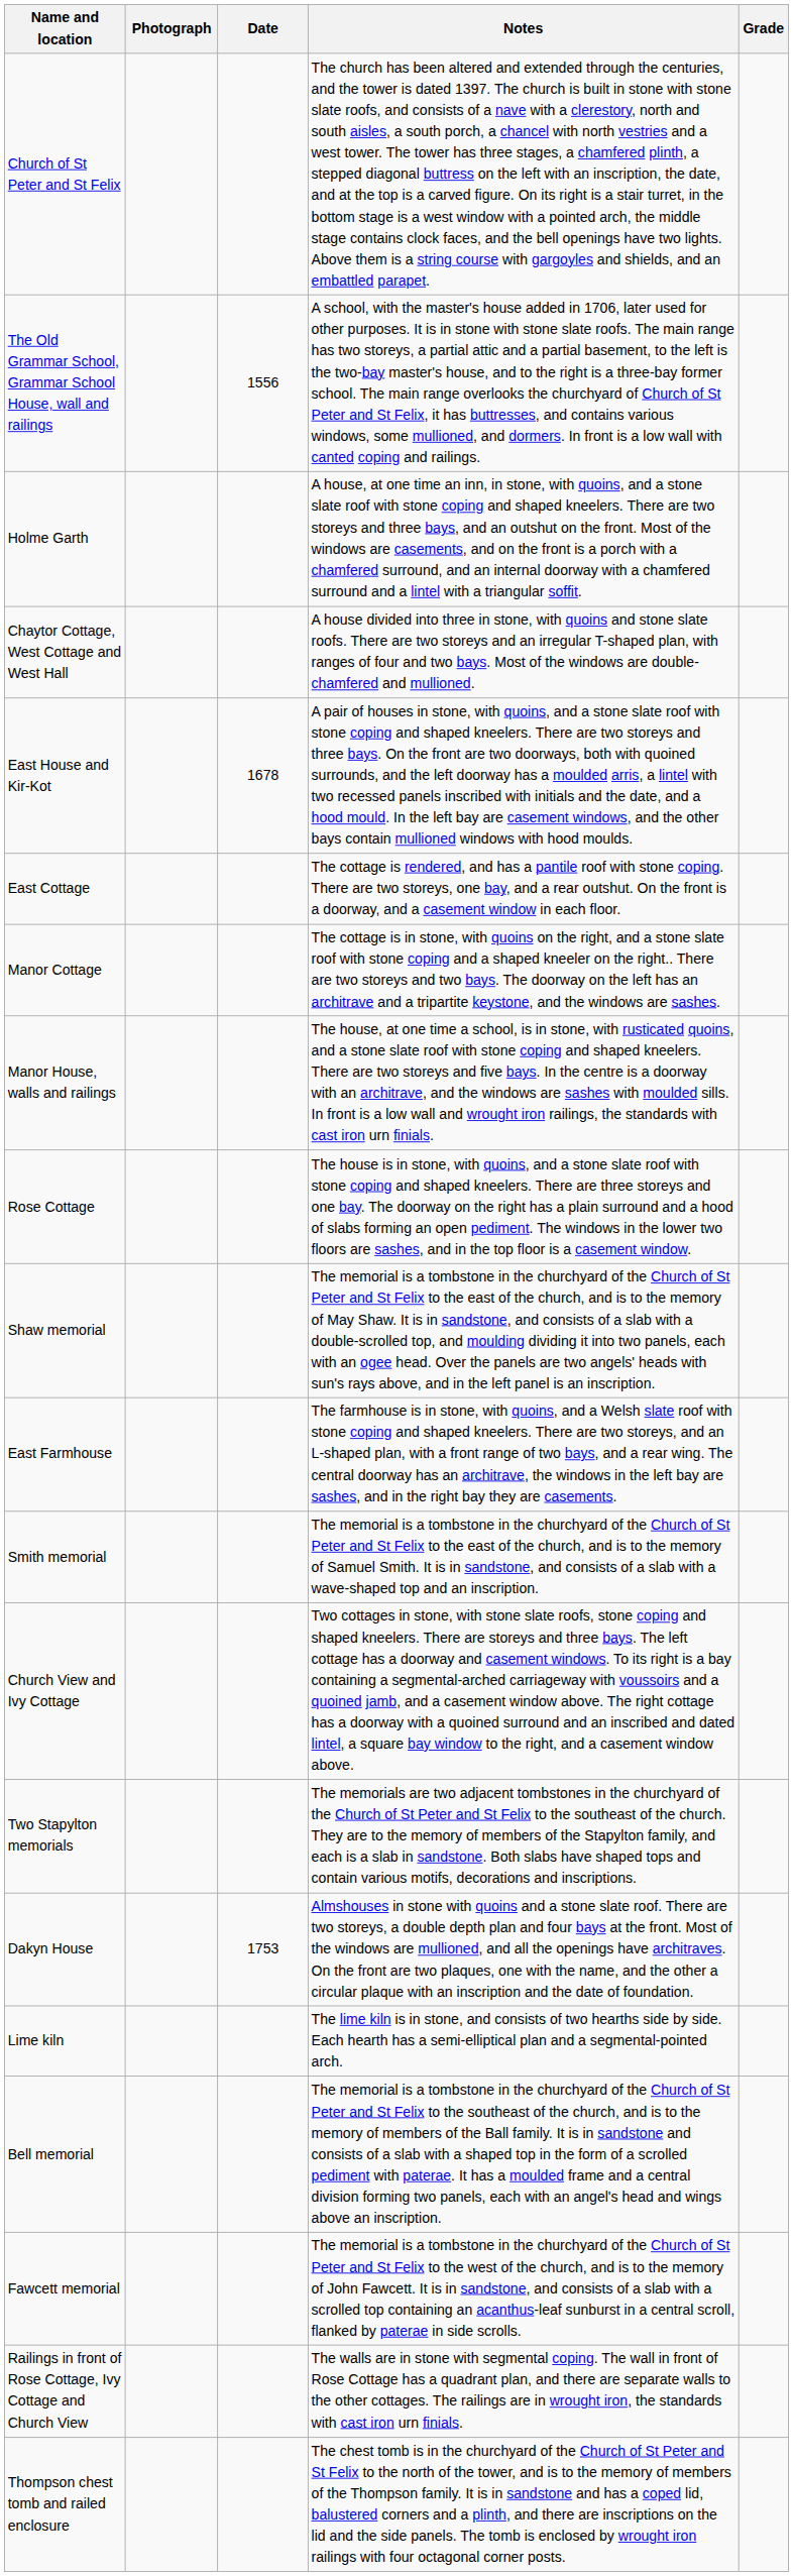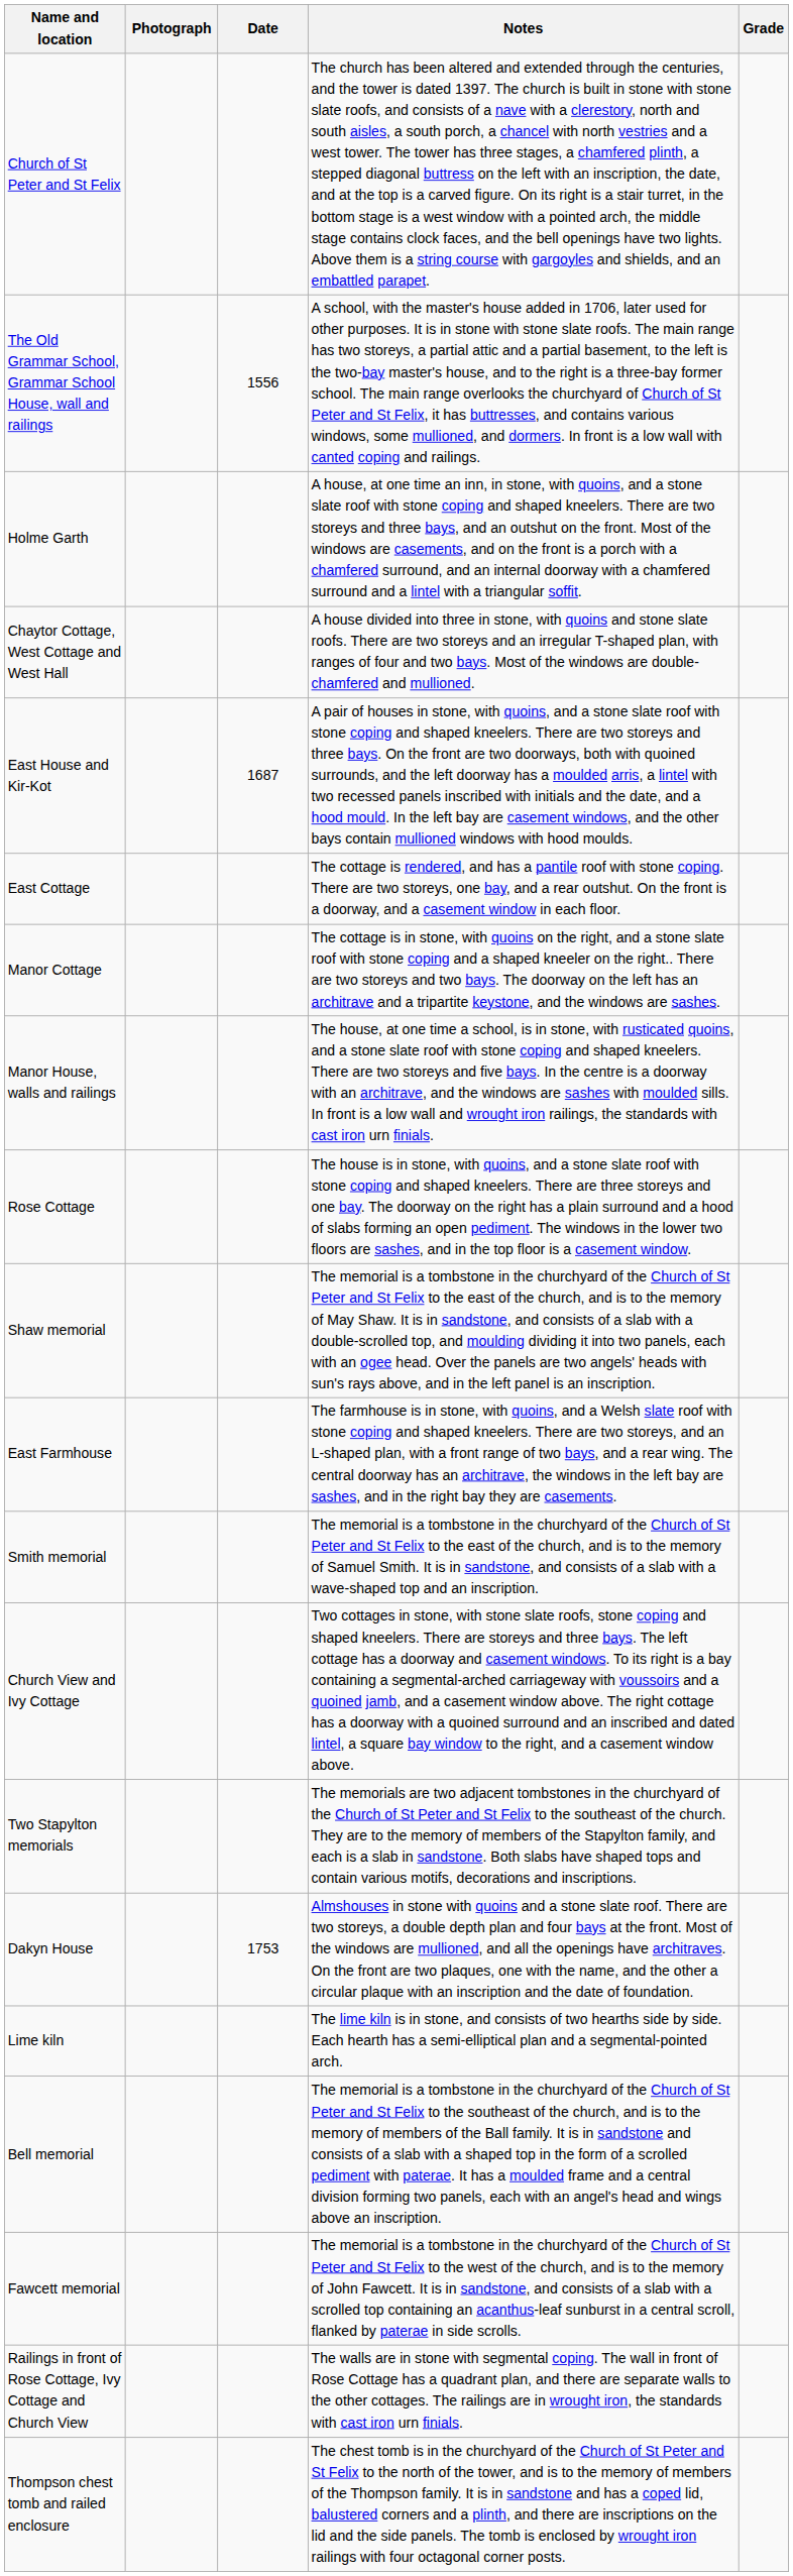East House and Kir-Kot | Date: 1678 -> 1687
